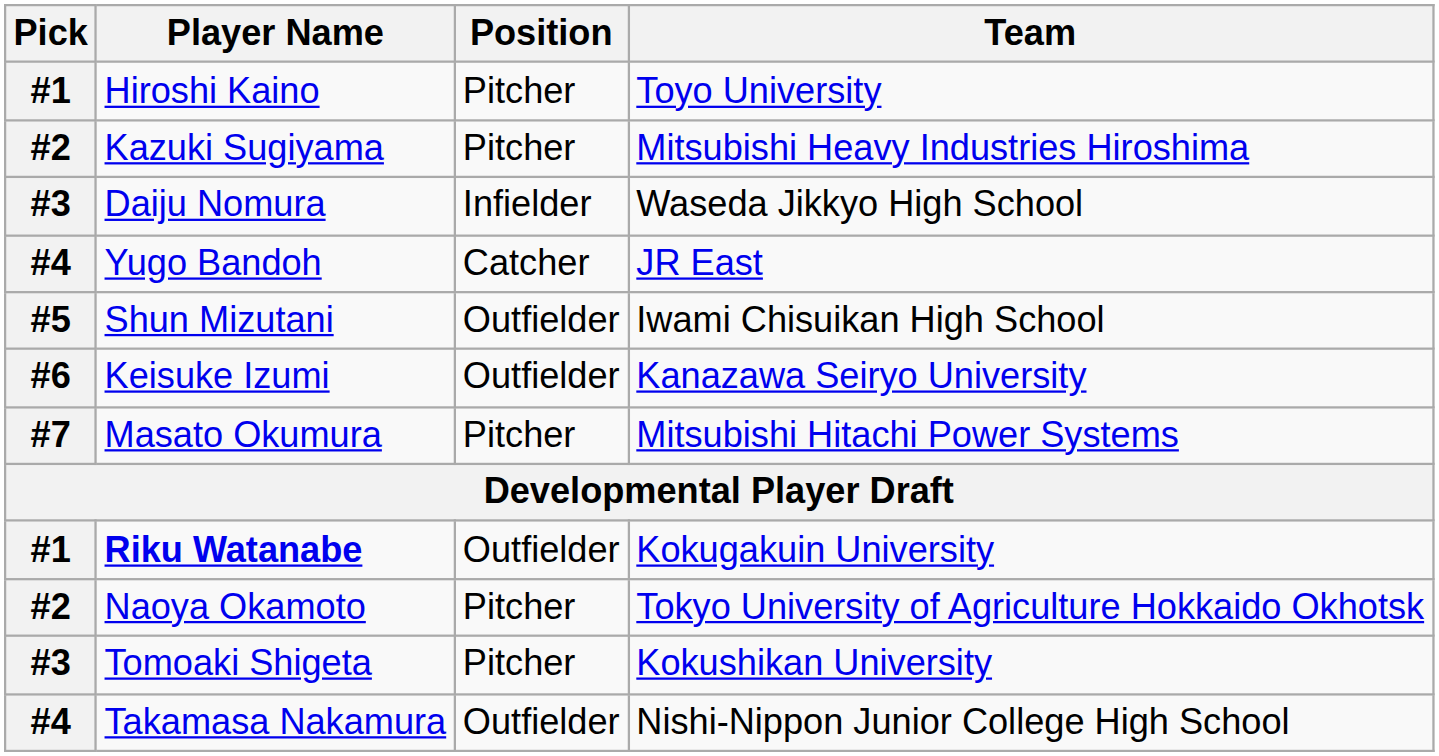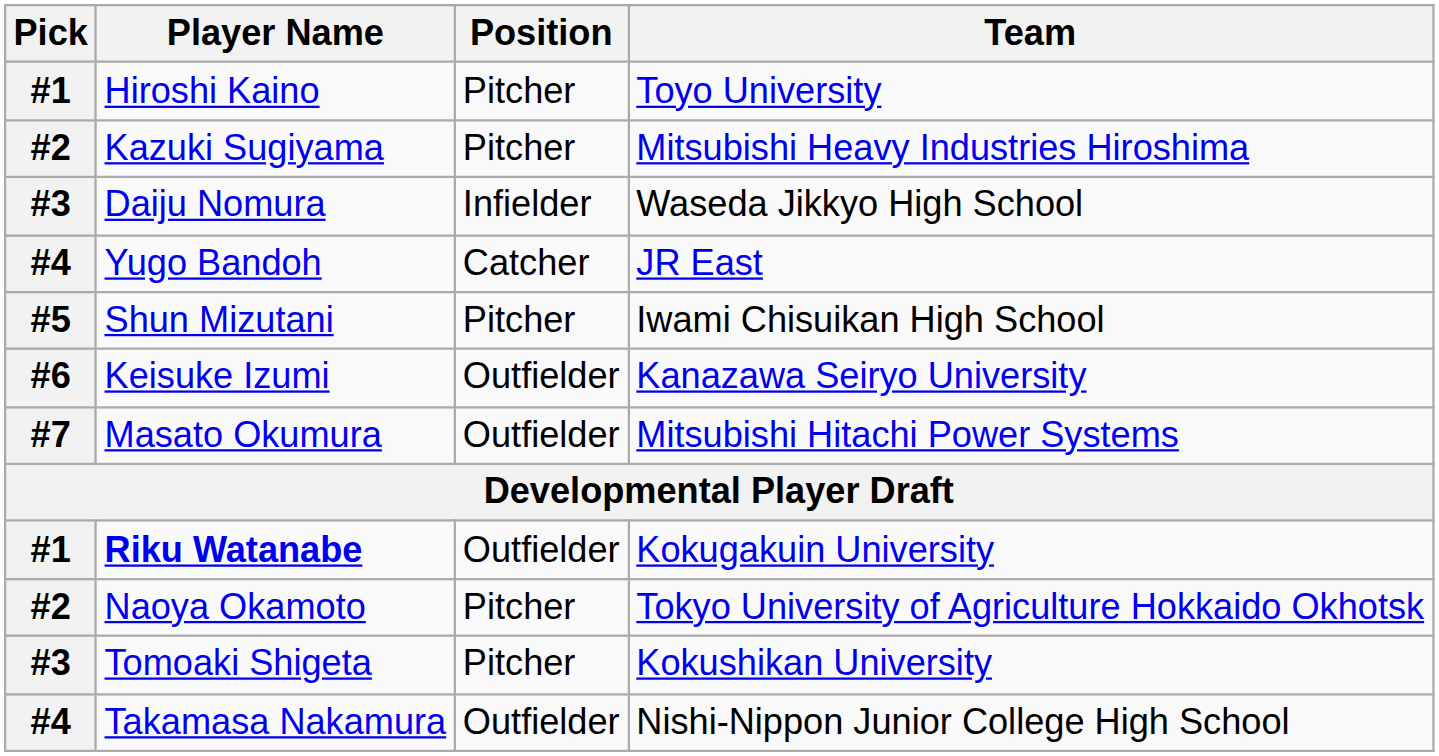Shun Mizutani | Position: Outfielder -> Pitcher
Masato Okumura | Position: Pitcher -> Outfielder
